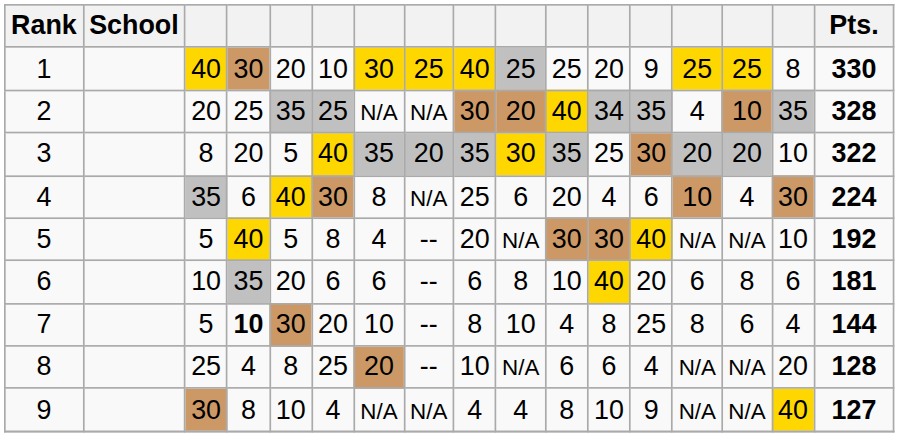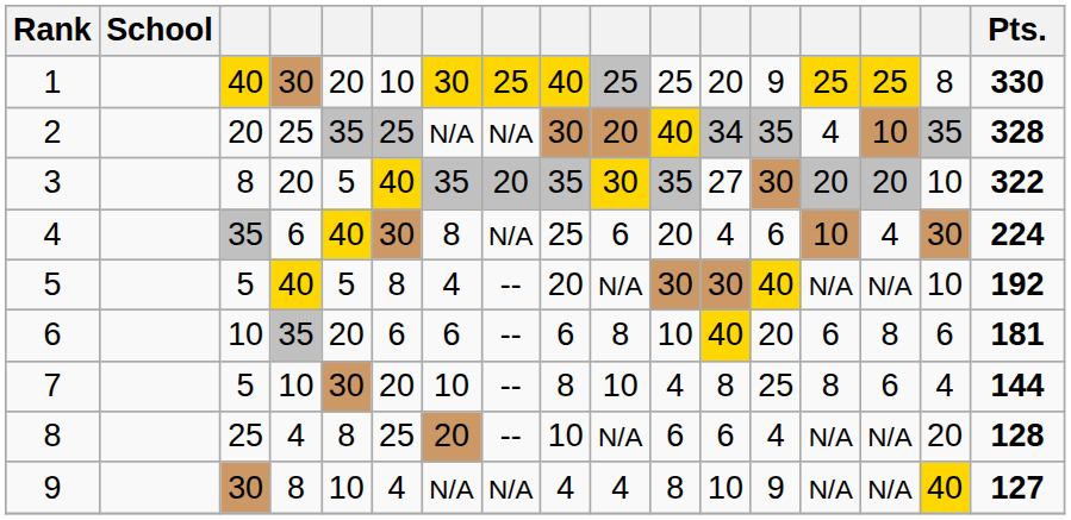3 | column 12: 25 -> 27
7 | column 4: bold -> normal
